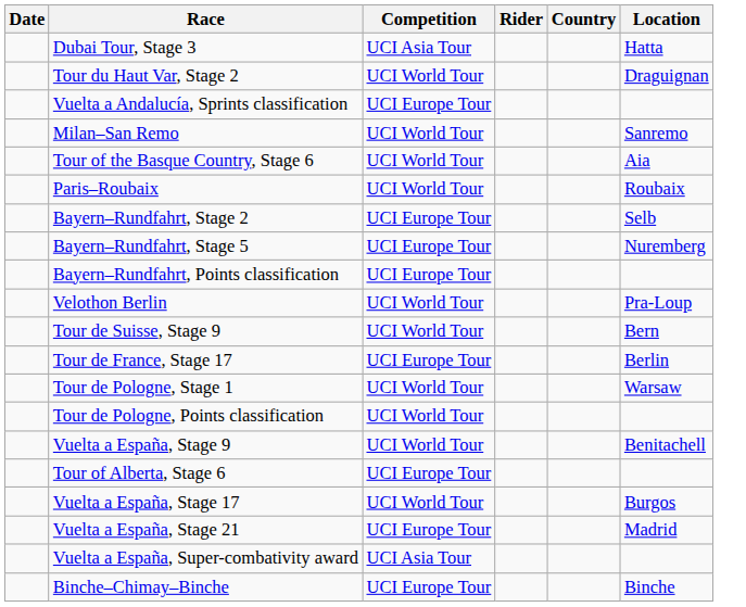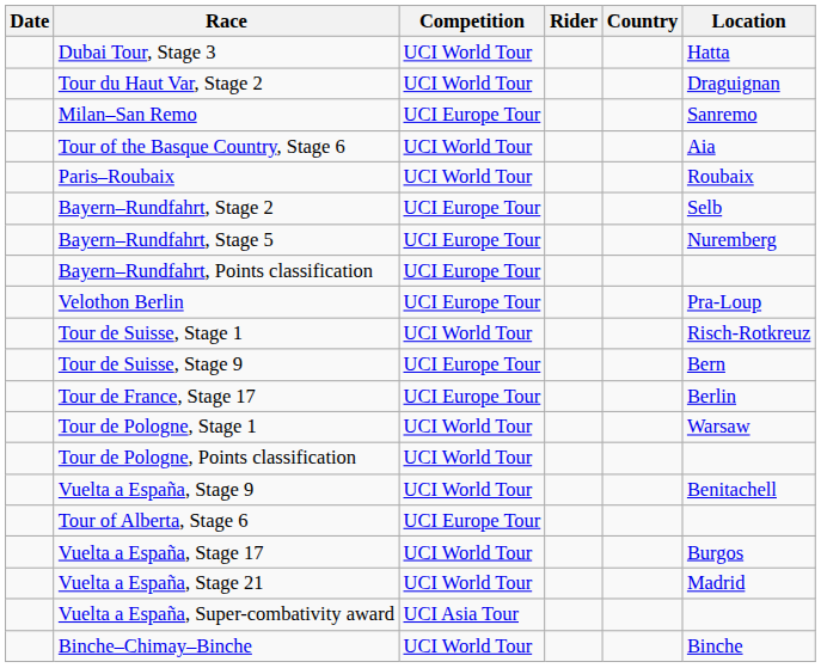Dubai Tour, Stage 3 | Competition: UCI Asia Tour -> UCI World Tour
- row: Vuelta a Andalucía, Sprints classification | UCI Europe Tour
Milan–San Remo | Competition: UCI World Tour -> UCI Europe Tour
Velothon Berlin | Competition: UCI World Tour -> UCI Europe Tour
+ row: Tour de Suisse, Stage 1 | UCI World Tour | Risch-Rotkreuz
Tour de Suisse, Stage 9 | Competition: UCI World Tour -> UCI Europe Tour
Vuelta a España, Stage 21 | Competition: UCI Europe Tour -> UCI World Tour
Binche–Chimay–Binche | Competition: UCI Europe Tour -> UCI World Tour
